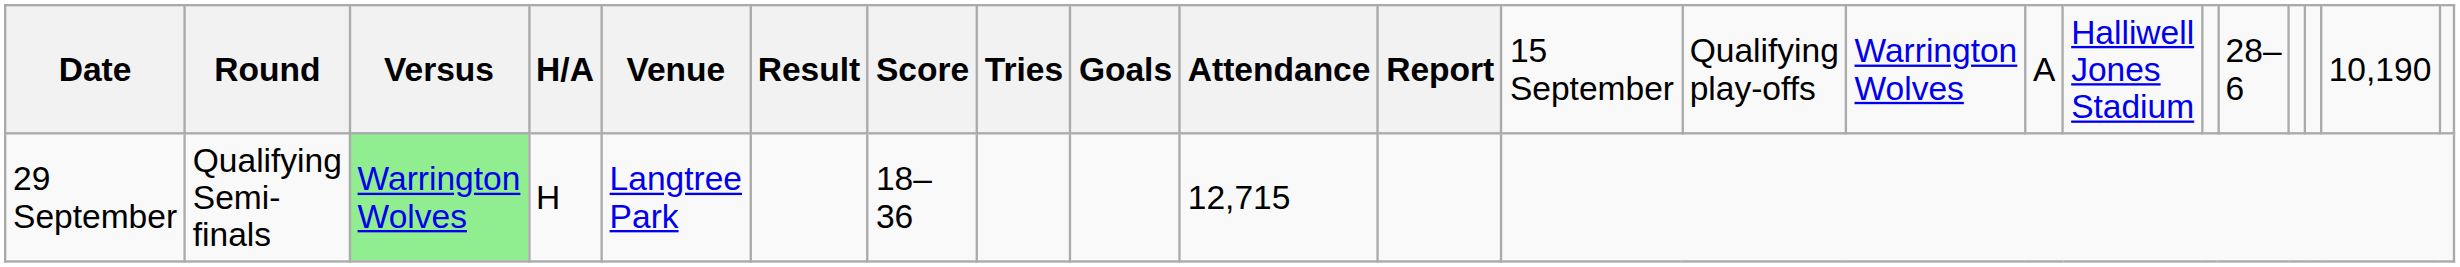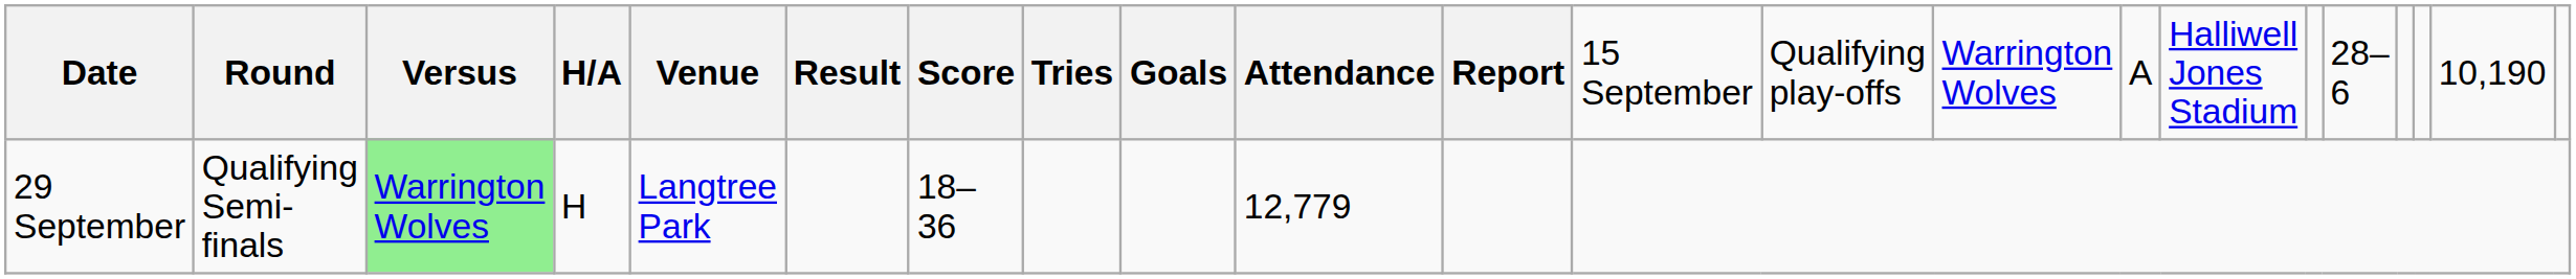29 September | column 10: 12,715 -> 12,779
